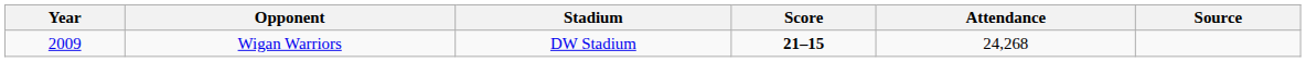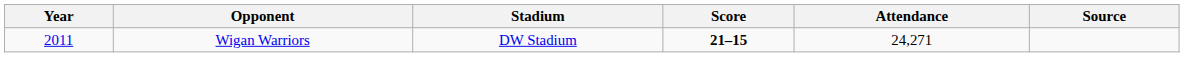Wigan Warriors | Year: 2009 -> 2011
Wigan Warriors | Attendance: 24,268 -> 24,271
